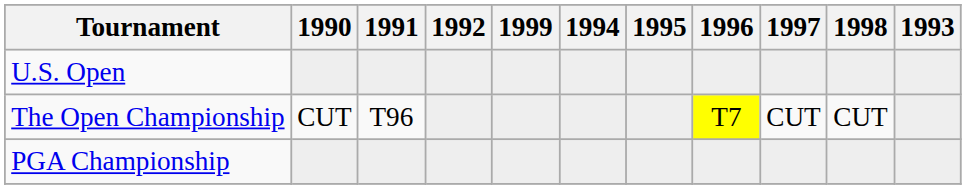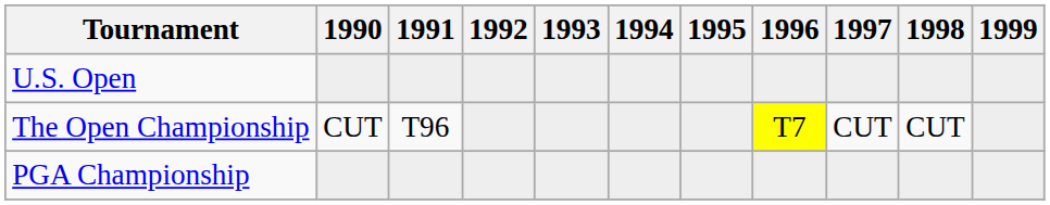columns swapped: 1993 <-> 1999
